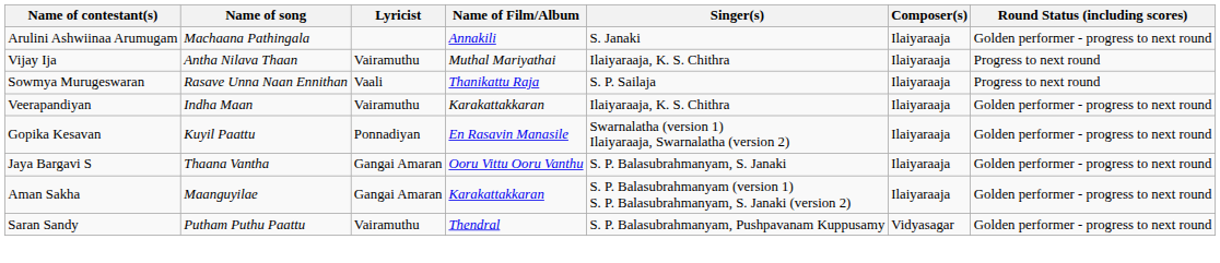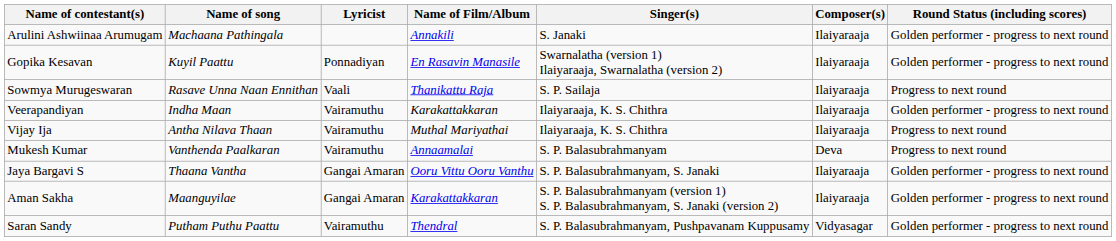rows swapped: Vijay Ija <-> Gopika Kesavan
+ row: Mukesh Kumar | Vanthenda Paalkaran | Vairamuthu | Annaamalai | S. P. Balasubrahmanyam | Deva | Progress to next round
